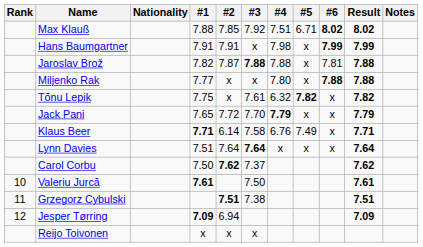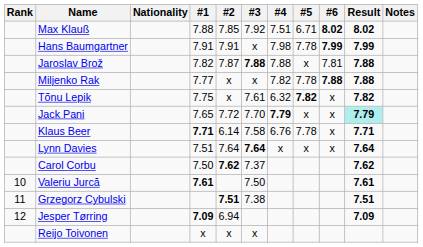Hans Baumgartner | #5: x -> 7.78
Miljenko Rak | #4: 7.80 -> 7.82
Miljenko Rak | #5: x -> 7.78
Jack Pani | Result: no background -> paleturquoise background
Klaus Beer | #5: 7.49 -> 7.78
